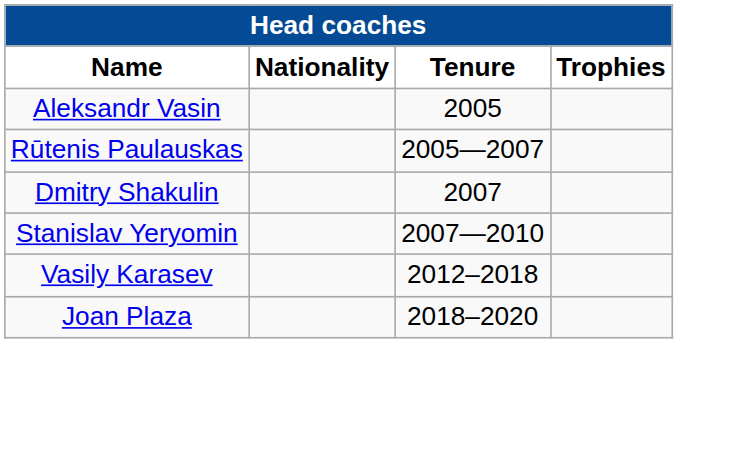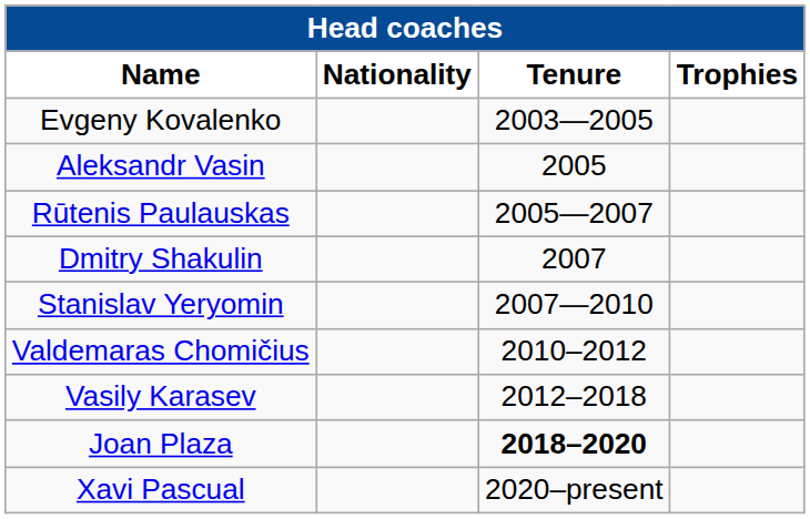+ row: Evgeny Kovalenko | 2003—2005
+ row: Valdemaras Chomičius | 2010–2012
Joan Plaza | Tenure: normal -> bold
+ row: Xavi Pascual | 2020–present
